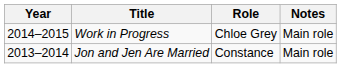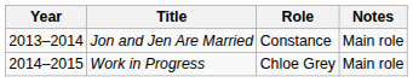rows swapped: Jon and Jen Are Married <-> Work in Progress
